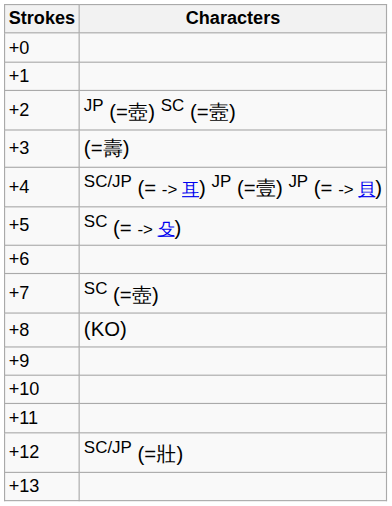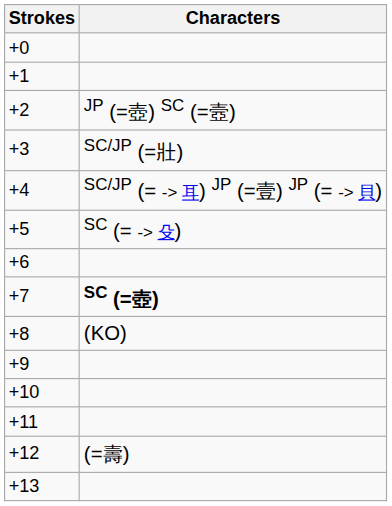+3 | Characters: (=壽) -> SC/JP (=壯)
+7 | Characters: normal -> bold
+12 | Characters: SC/JP (=壯) -> (=壽)
